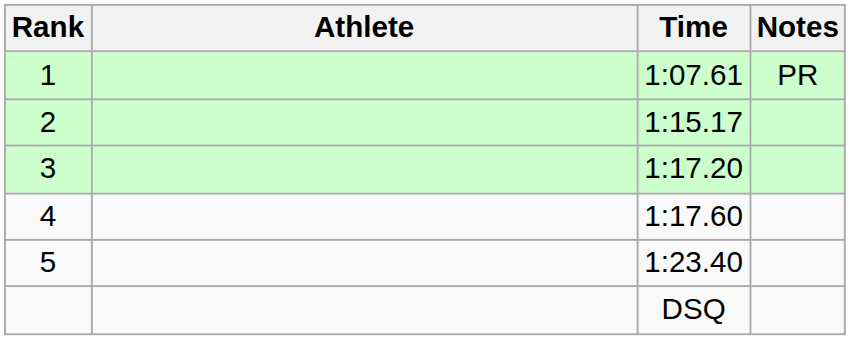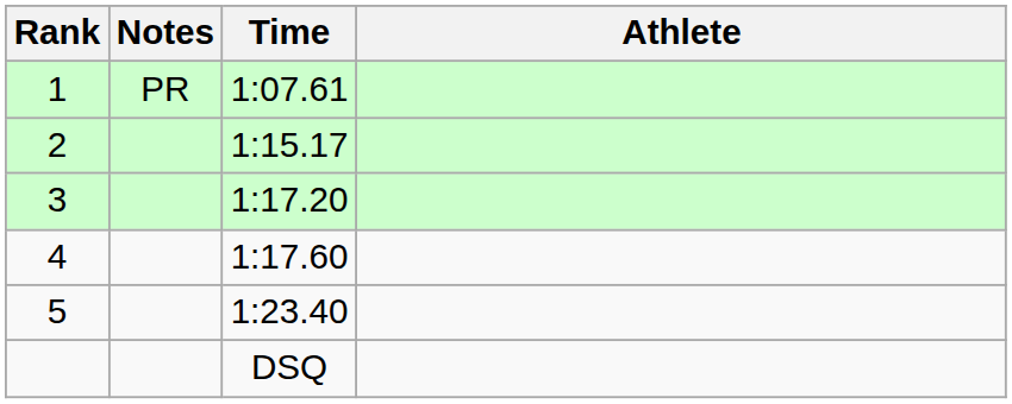columns swapped: Athlete <-> Notes
